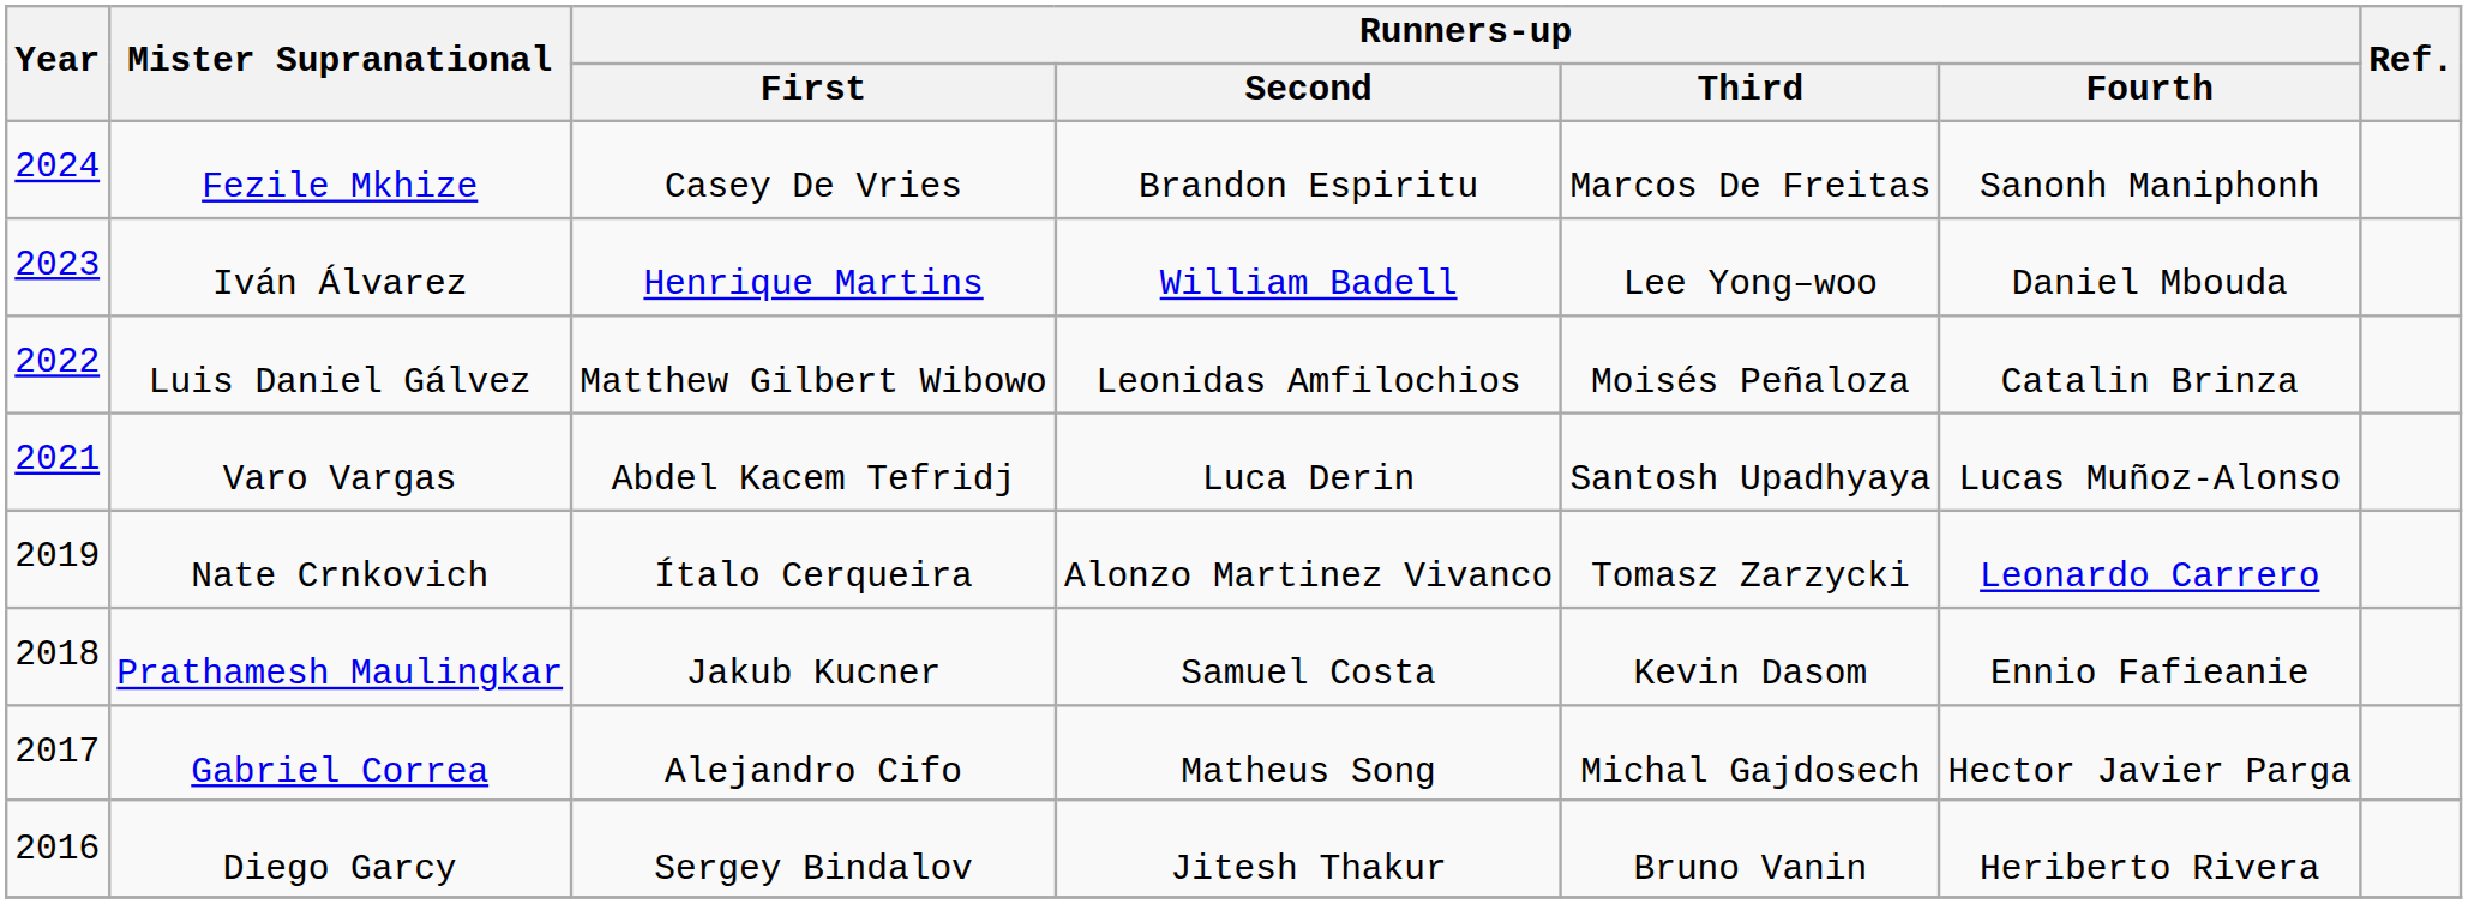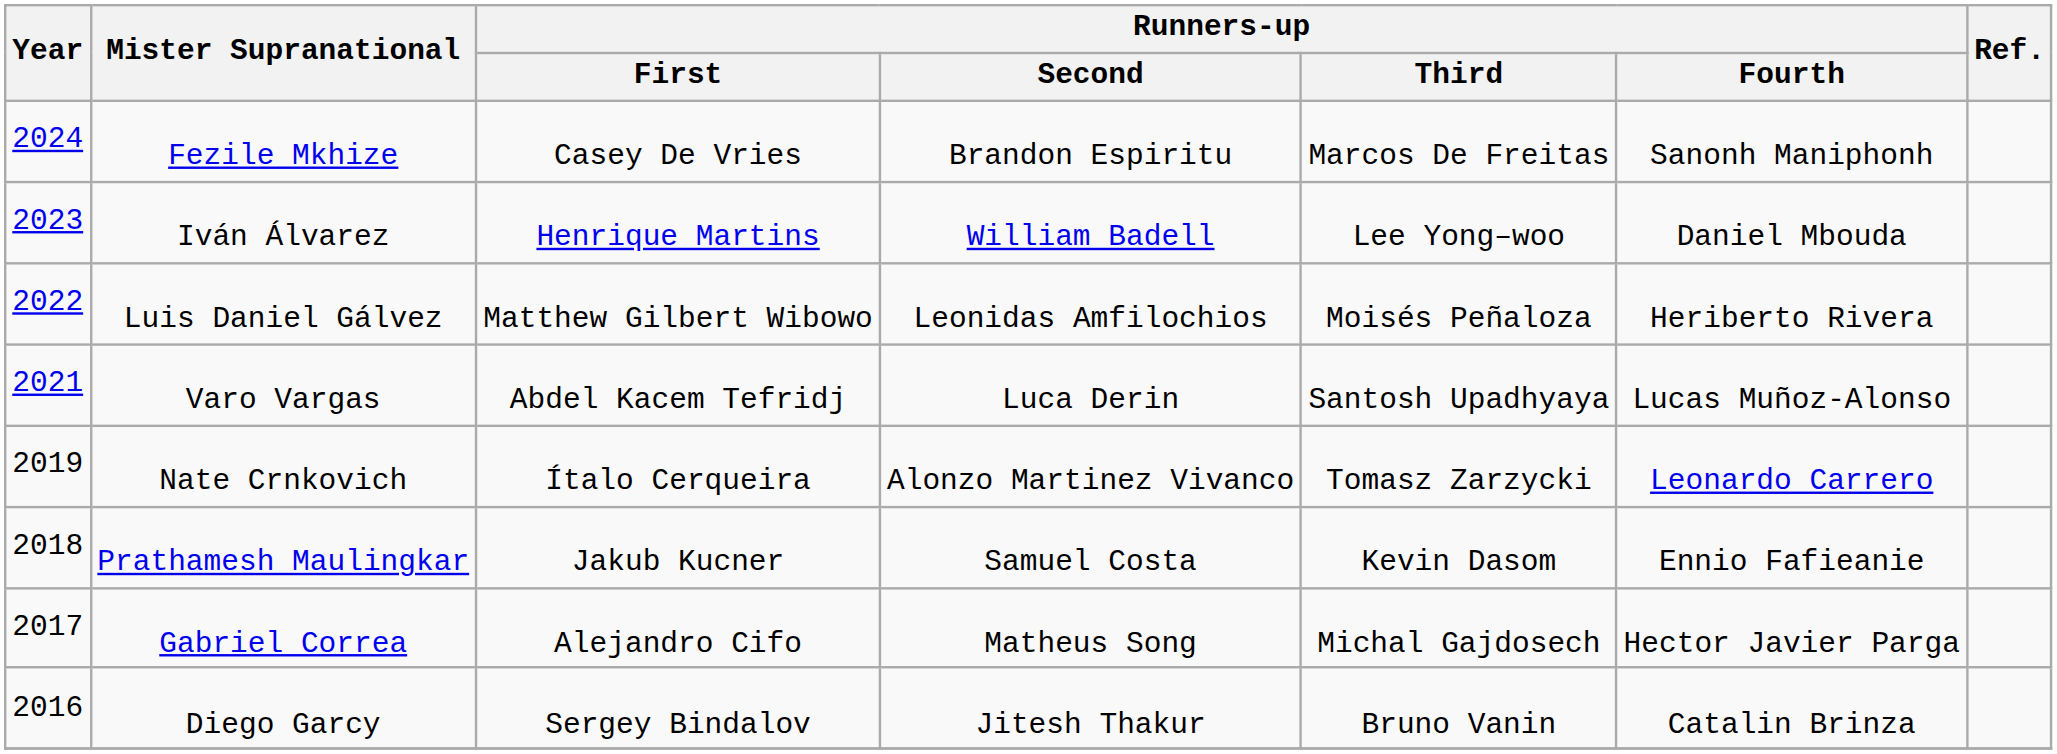Luis Daniel Gálvez | Runners-up / Fourth: Catalin Brinza -> Heriberto Rivera
Diego Garcy | Runners-up / Fourth: Heriberto Rivera -> Catalin Brinza
